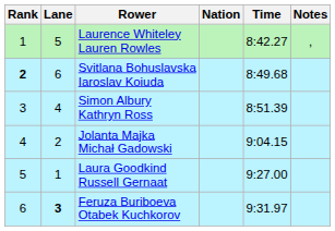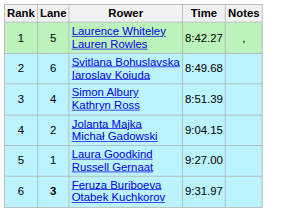- column: Nation
Svitlana Bohuslavska Iaroslav Koiuda | Rank: bold -> normal
